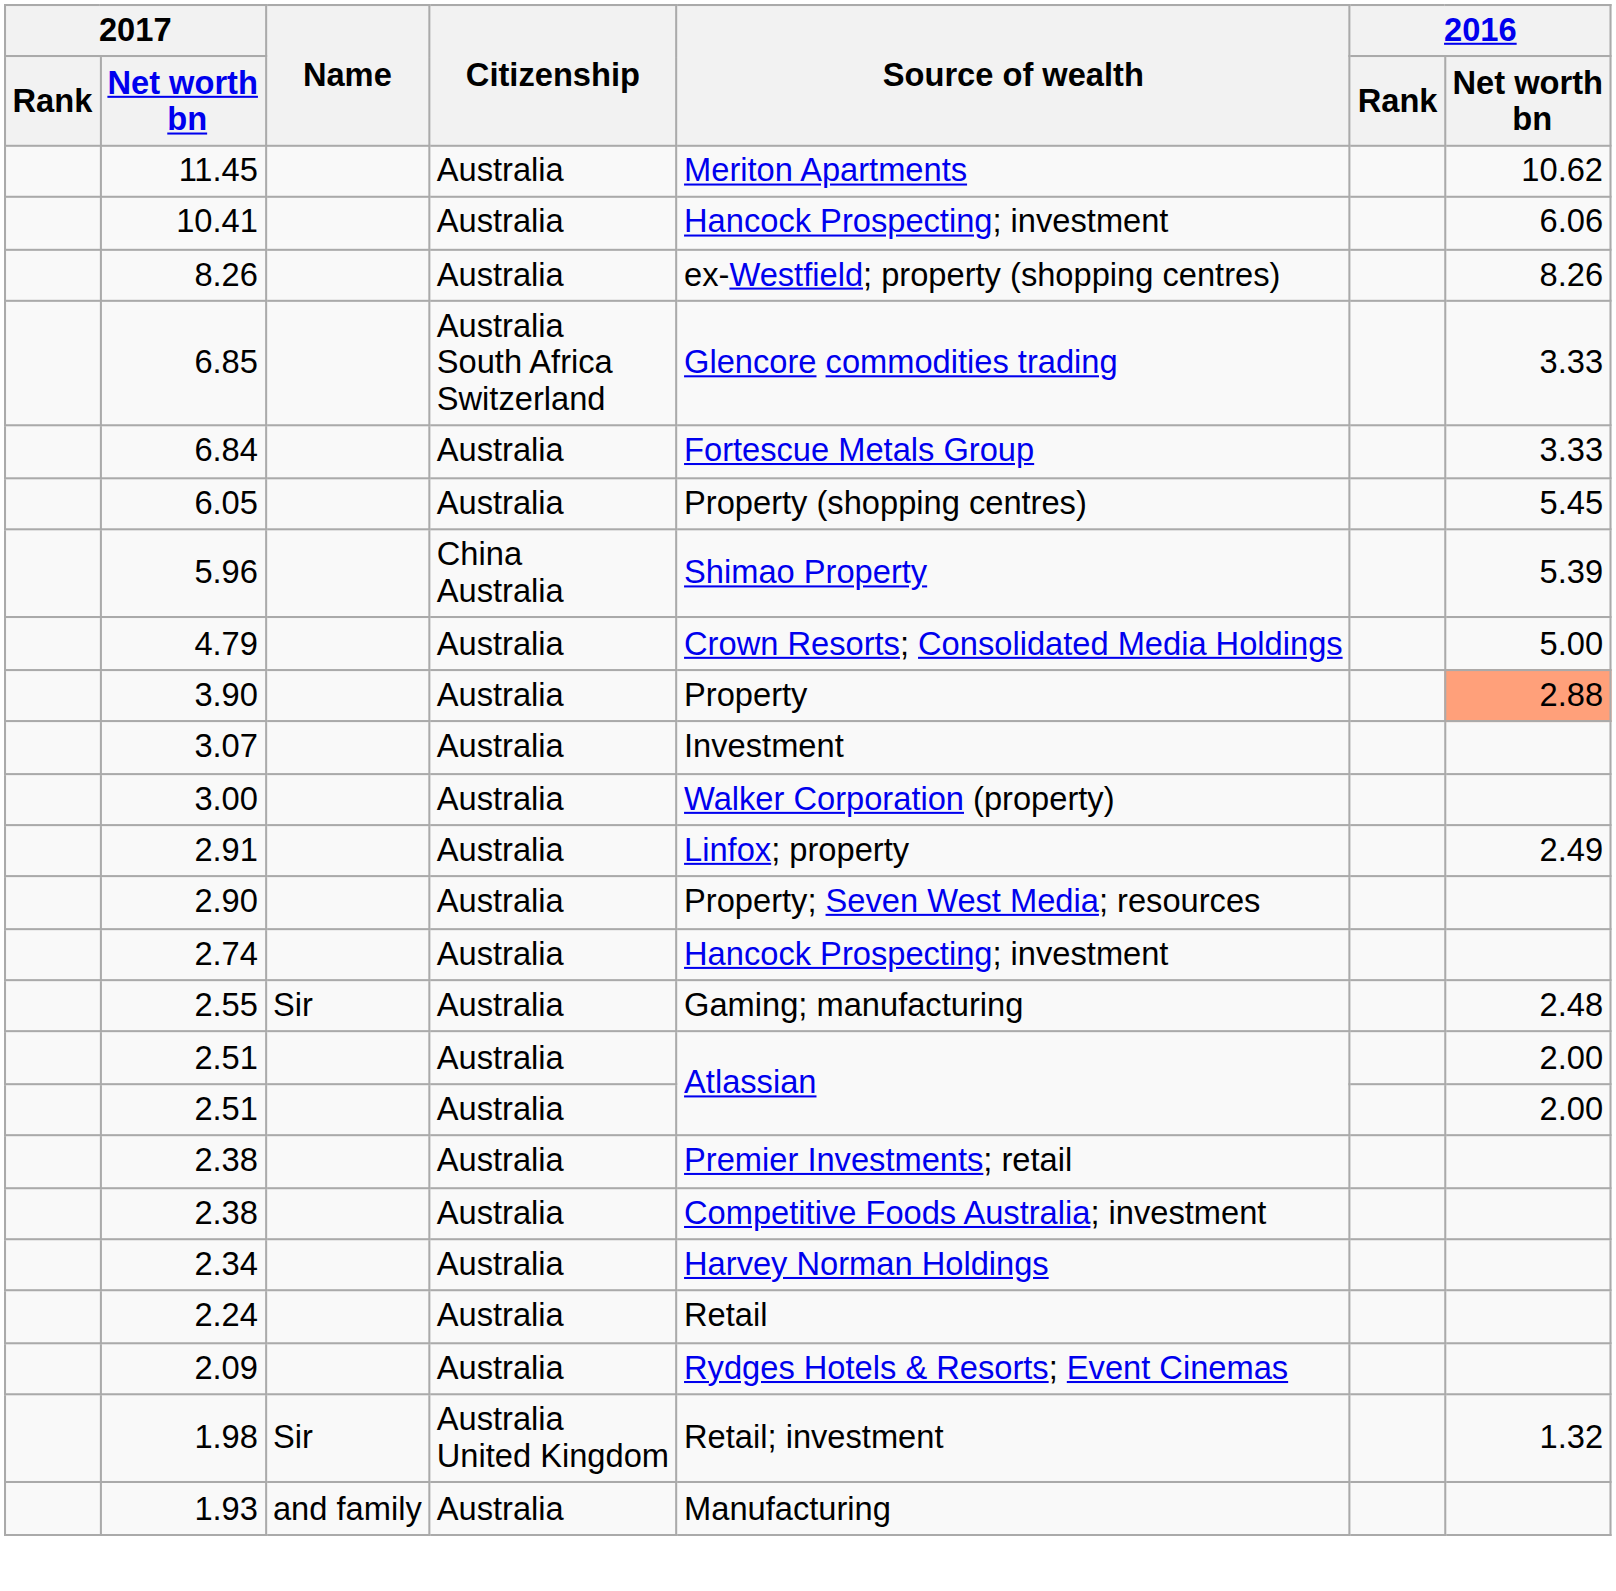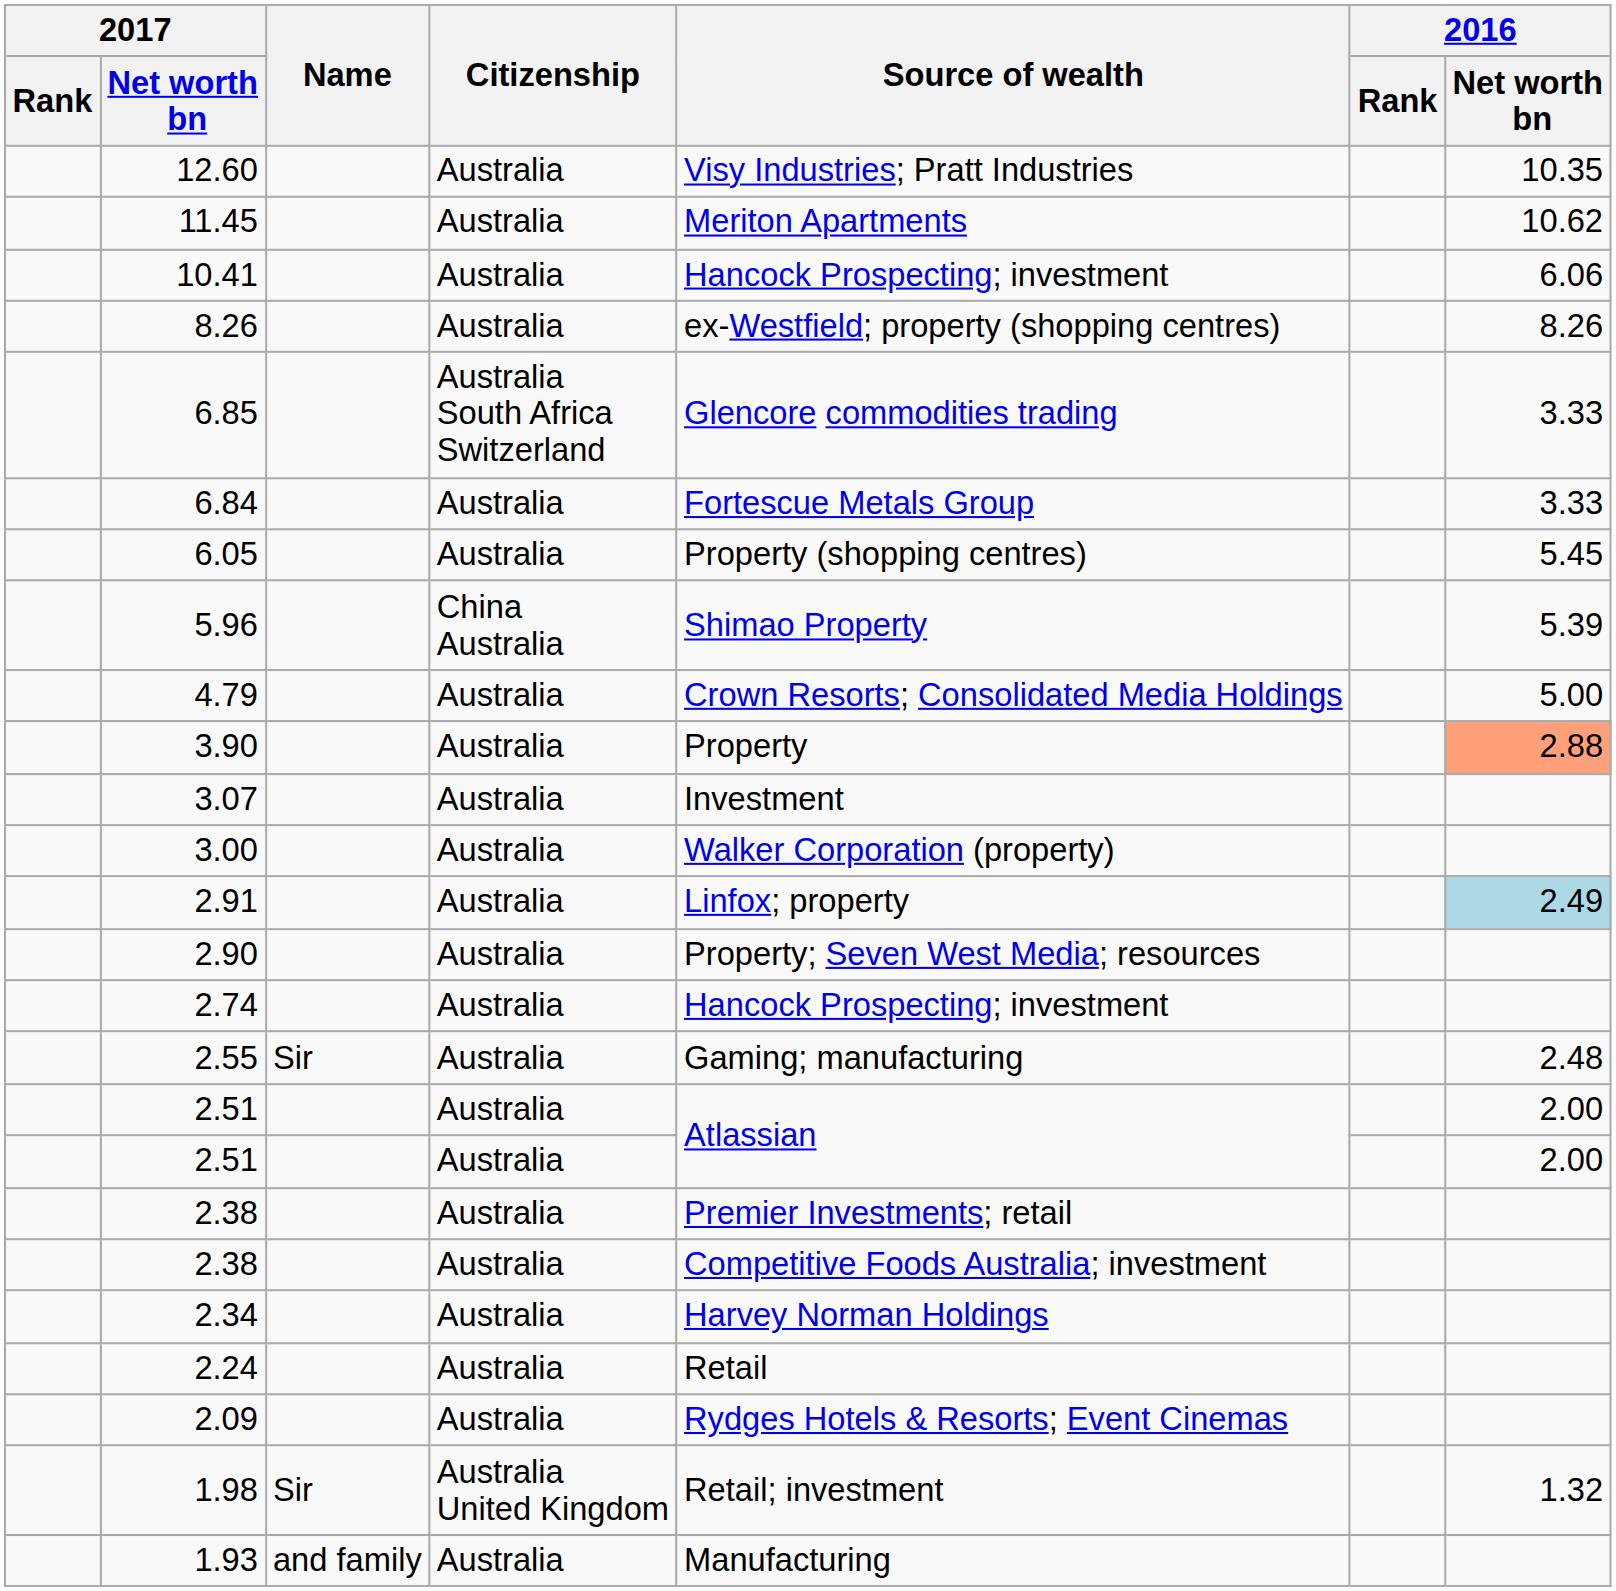+ row: 12.60 | Australia | Visy Industries; Pratt Industries | 10.35
2.91 | 2016 / Net worth bn: no background -> lightblue background
